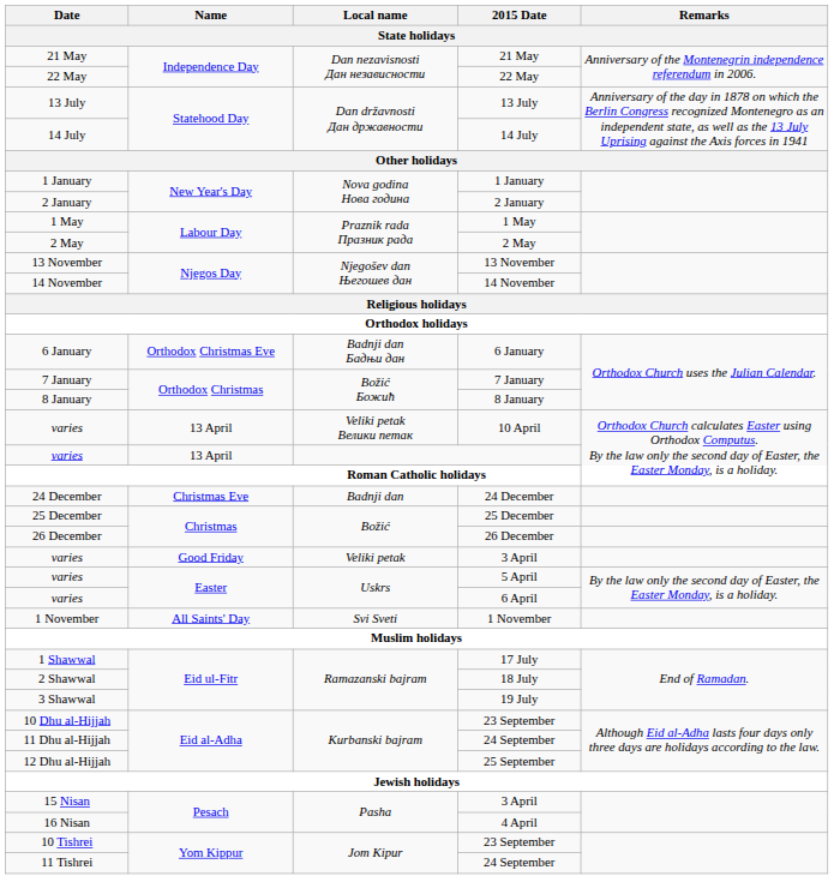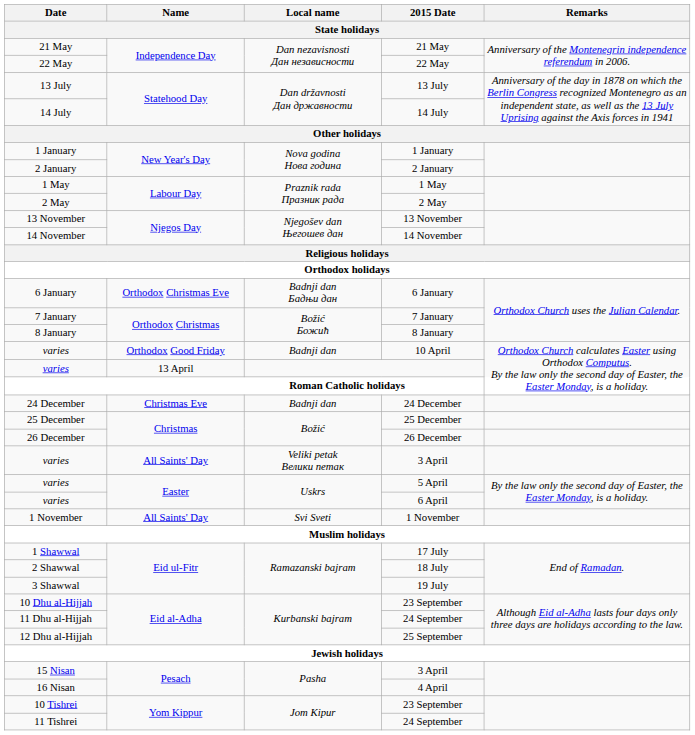10 April | Name: 13 April -> Orthodox Good Friday
10 April | Local name: Veliki petak Велики петак -> Badnji dan
varies / 3 April | Name: Good Friday -> All Saints' Day
varies / 3 April | Local name: Veliki petak -> Veliki petak Велики петак
